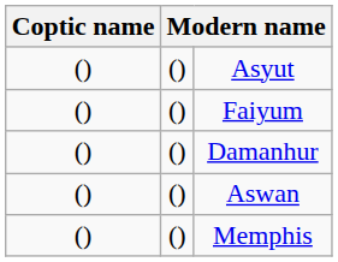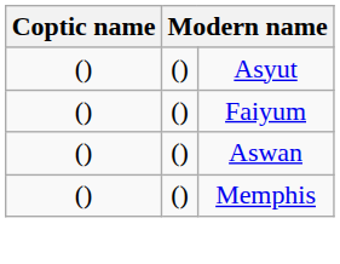- row: () | () | Damanhur
